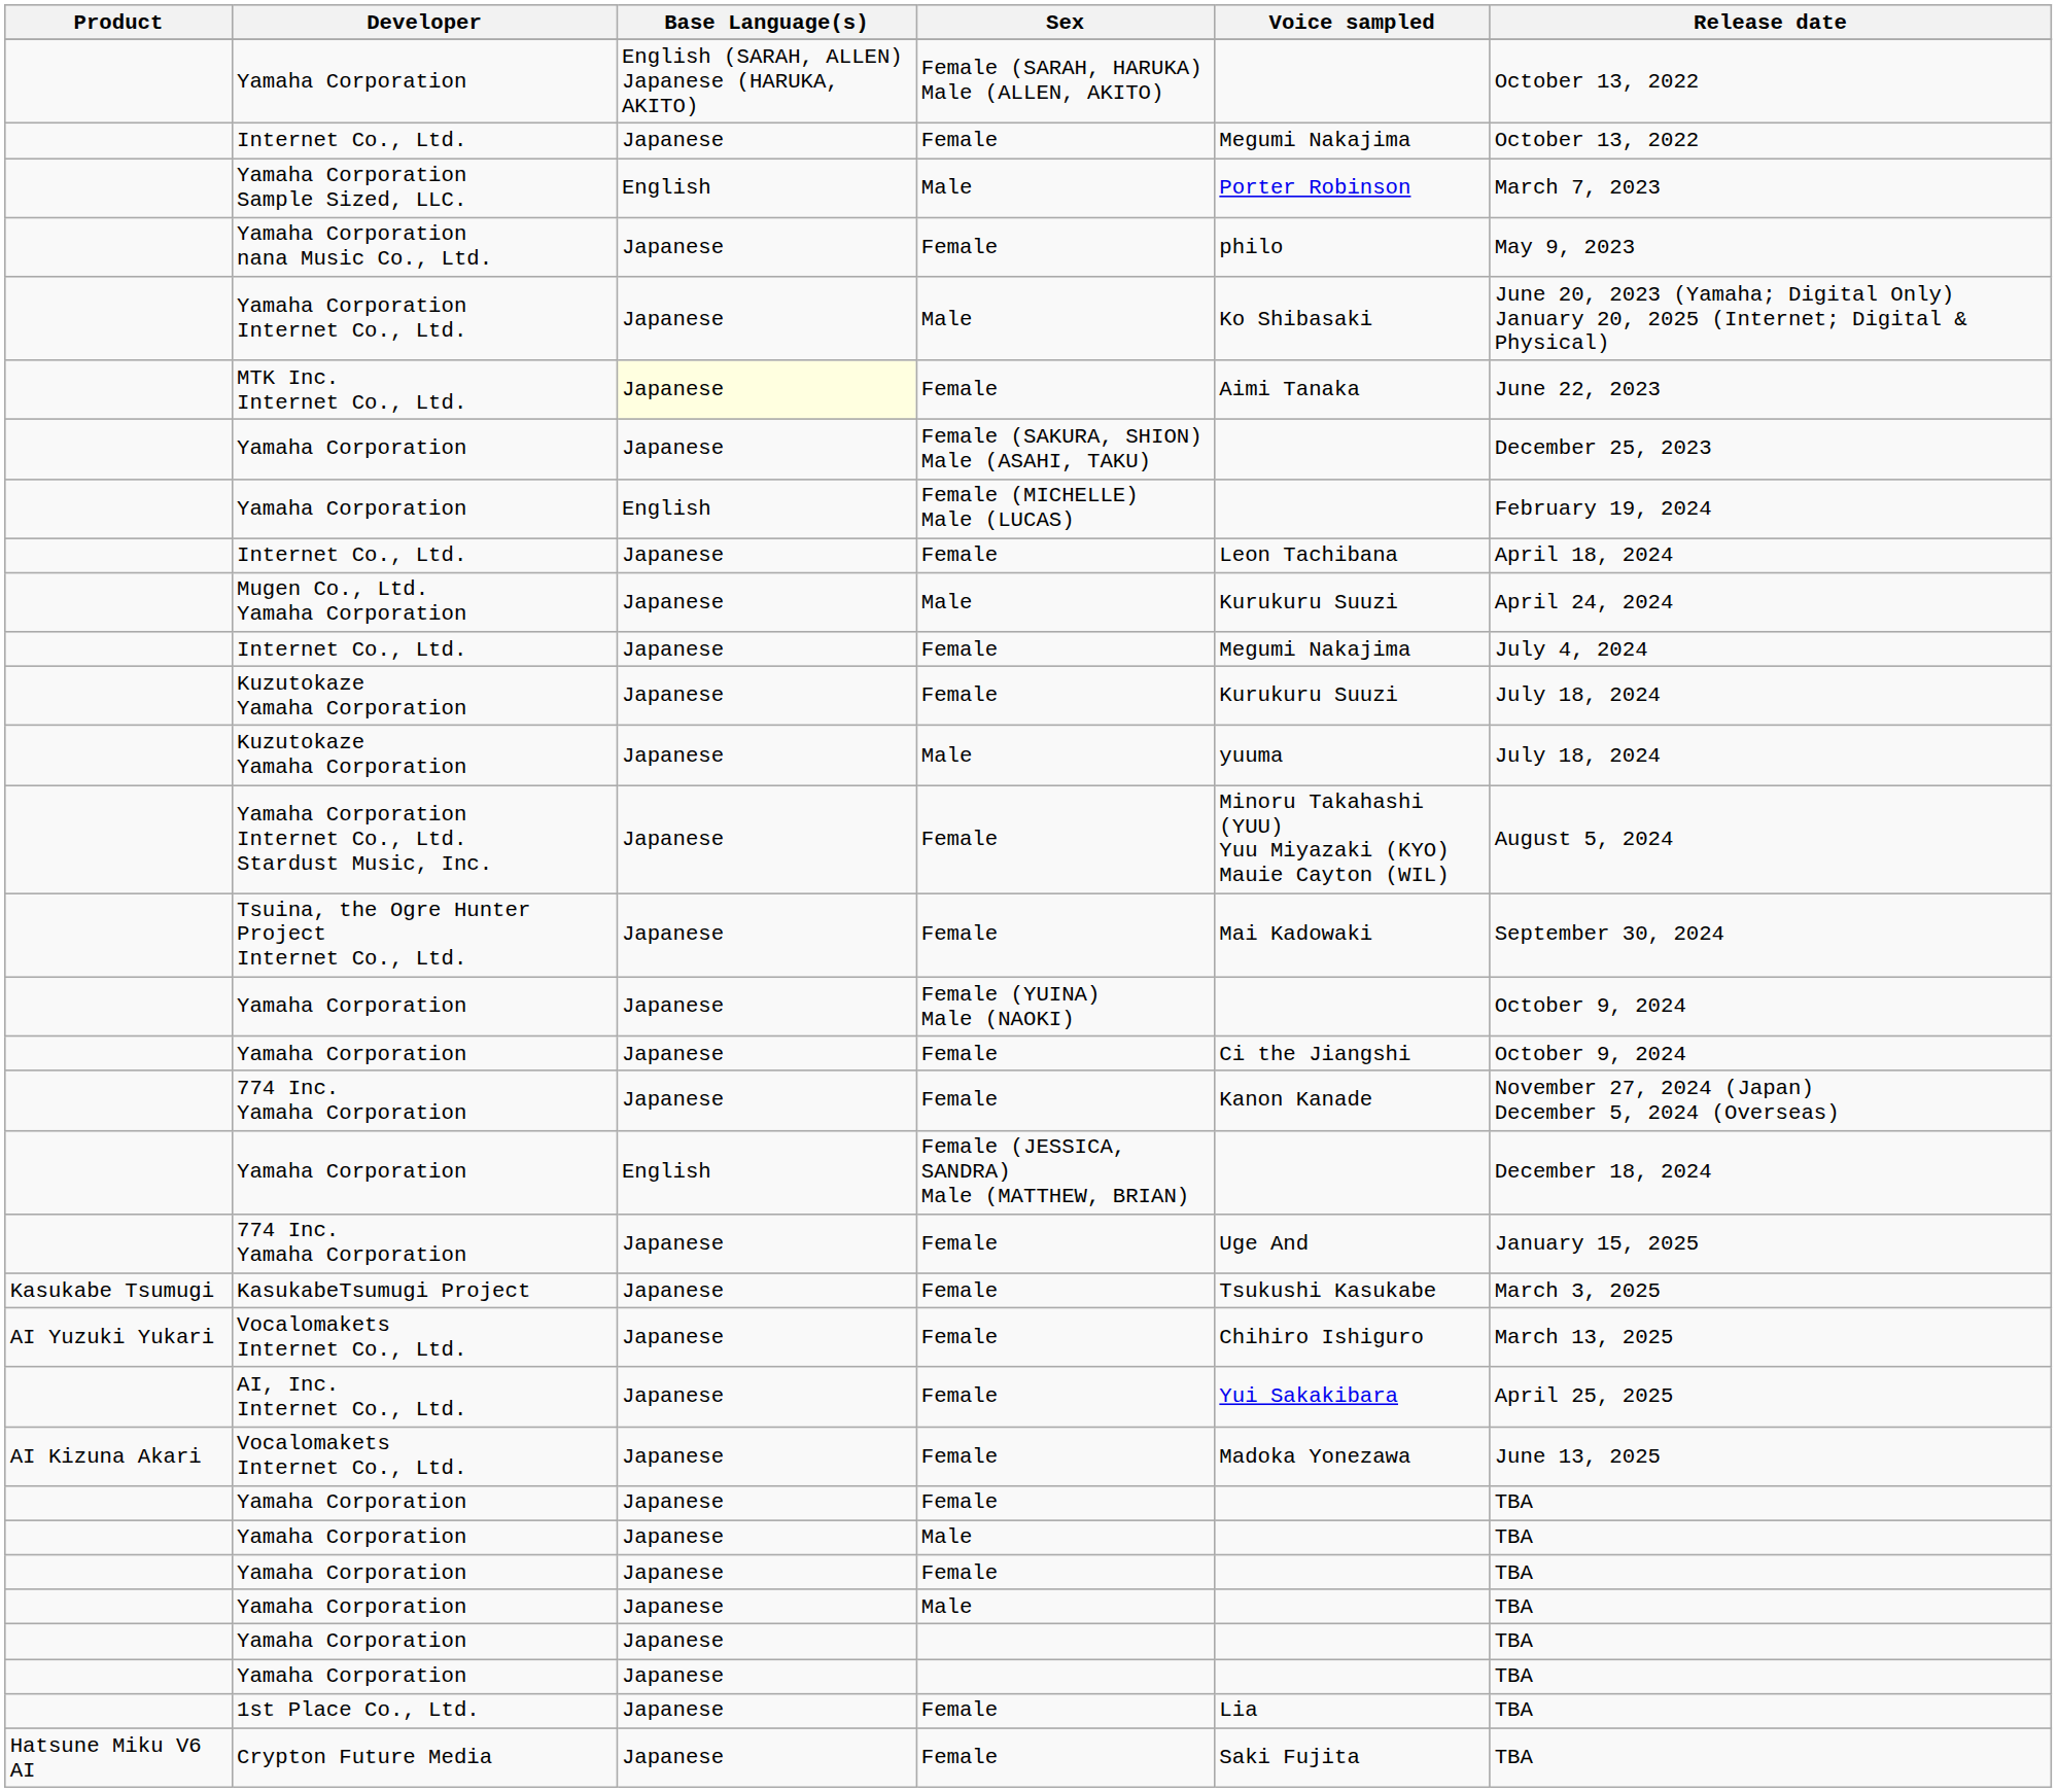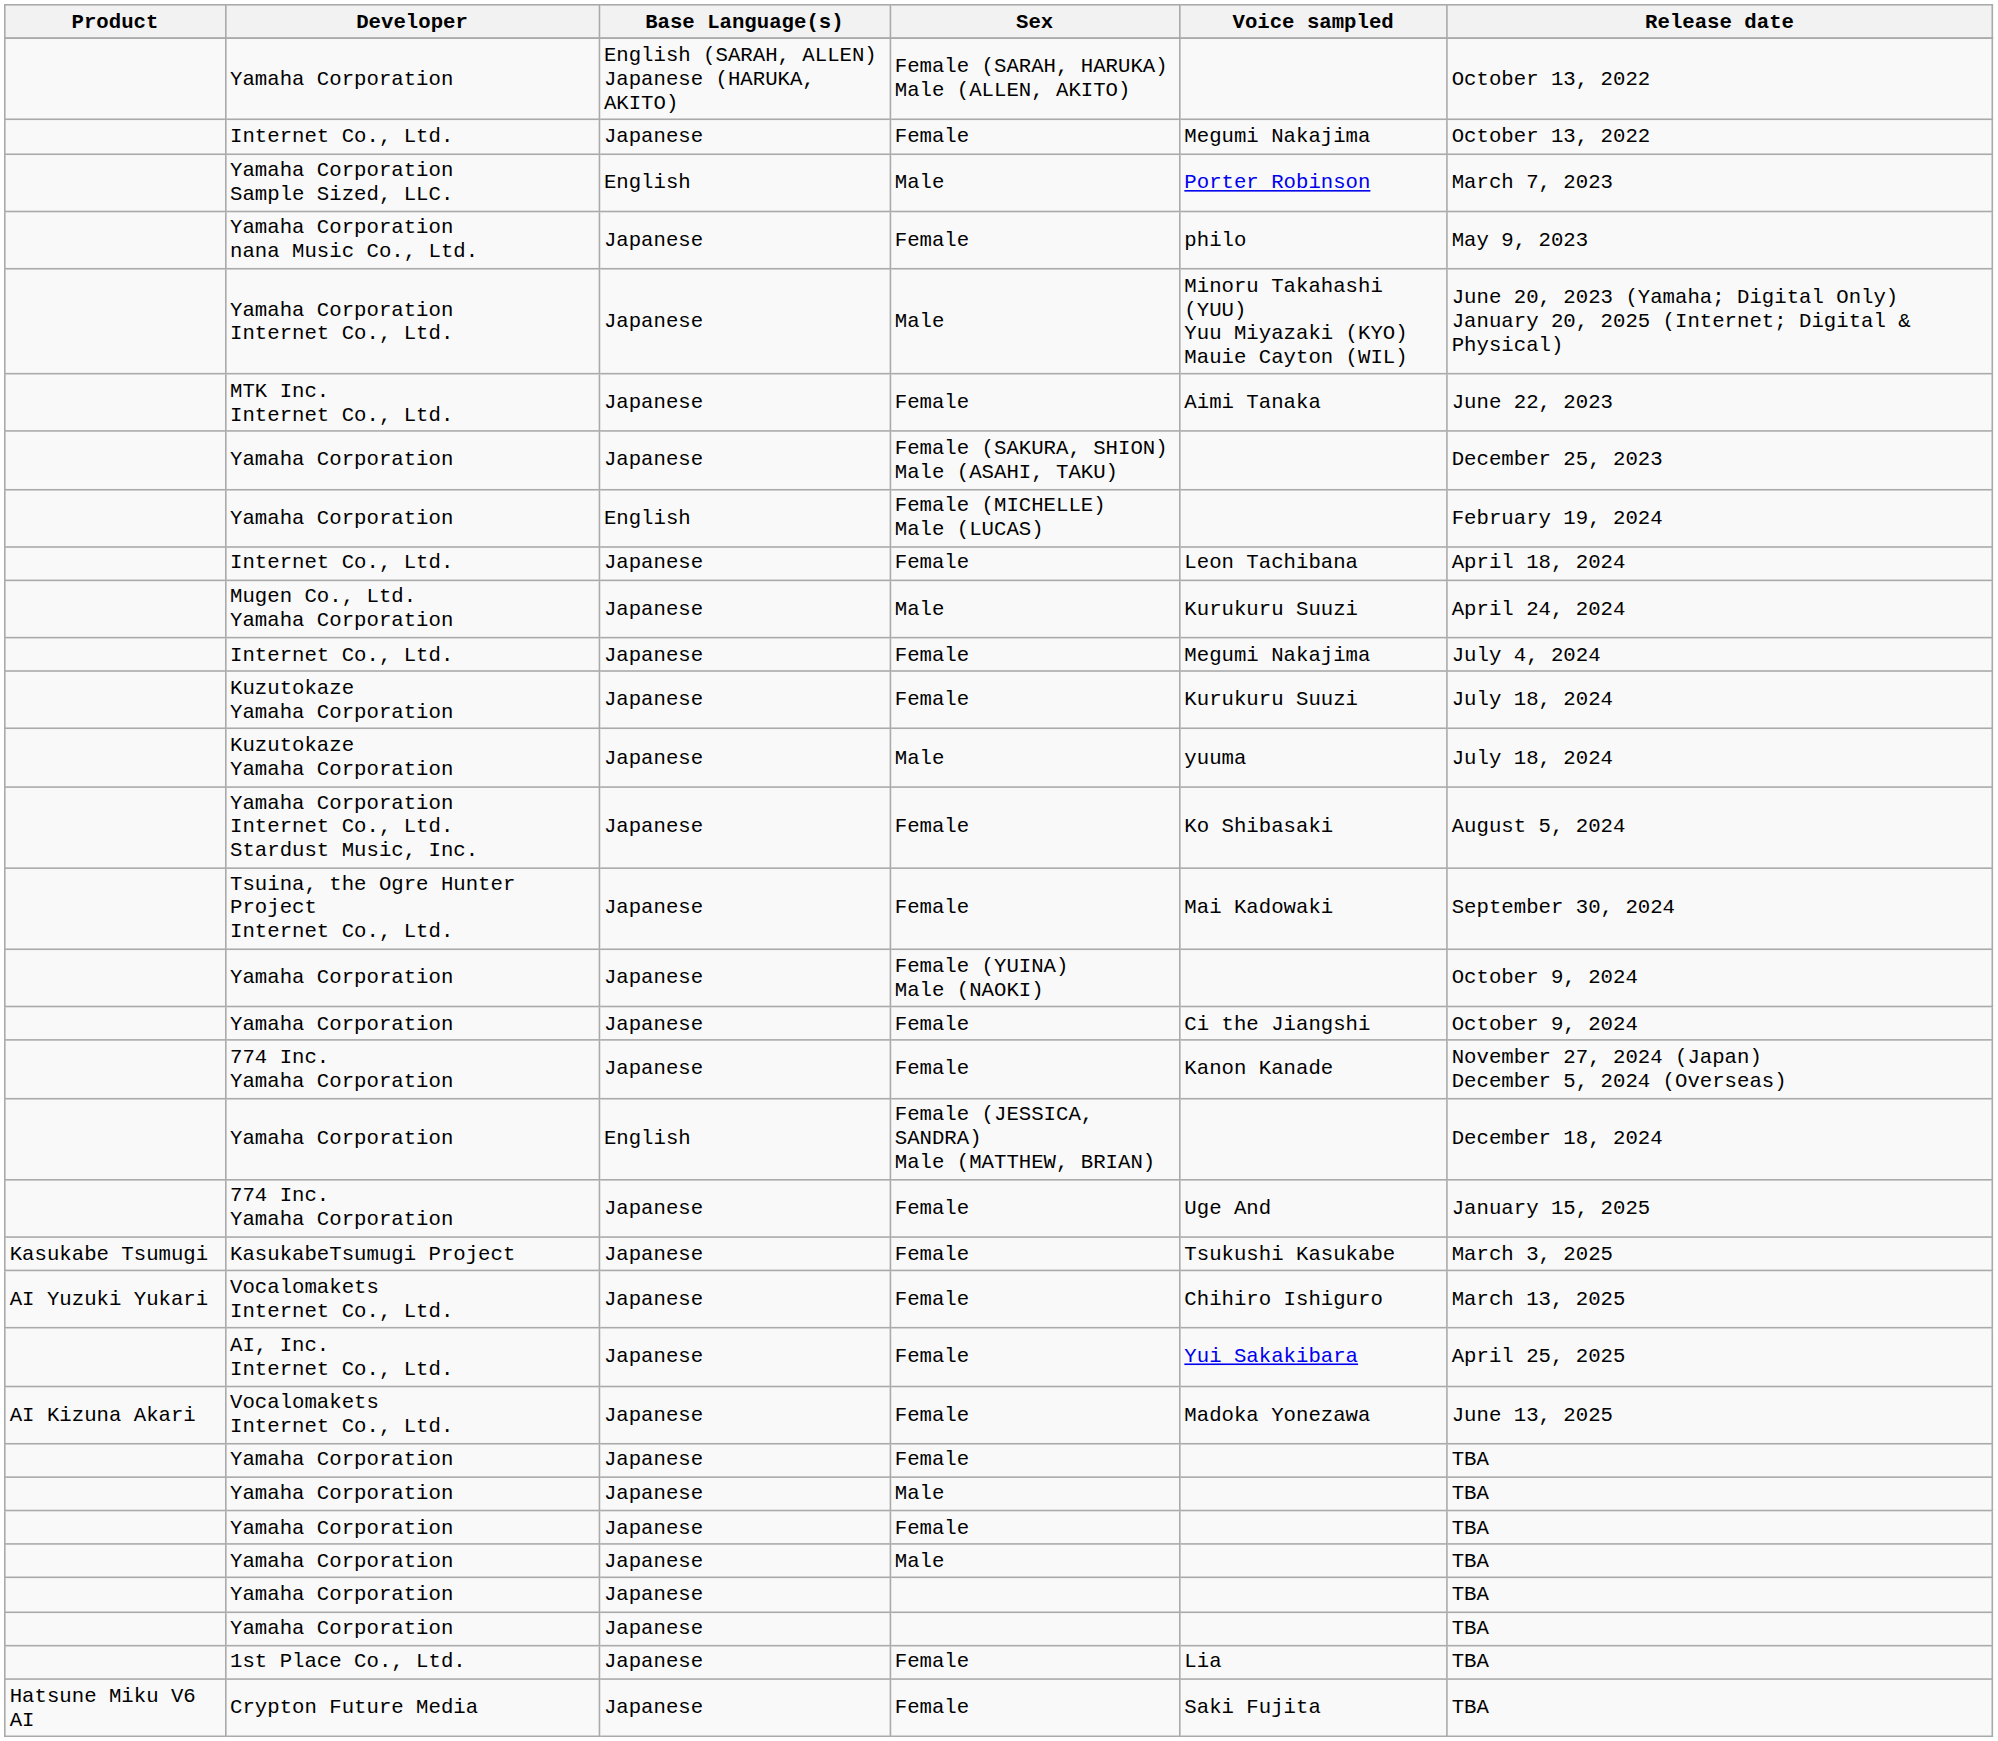Yamaha Corporation Internet Co., Ltd. | Voice sampled: Ko Shibasaki -> Minoru Takahashi (YUU) Yuu Miyazaki (KYO) Mauie Cayton (WIL)
MTK Inc. Internet Co., Ltd. | Base Language(s): lightyellow background -> no background
Yamaha Corporation Internet Co., Ltd. Stardust Music, Inc. | Voice sampled: Minoru Takahashi (YUU) Yuu Miyazaki (KYO) Mauie Cayton (WIL) -> Ko Shibasaki
